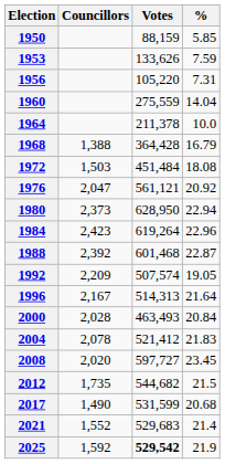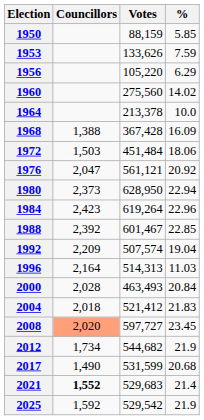1956 | %: 7.31 -> 6.29
1960 | Votes: 275,559 -> 275,560
1960 | %: 14.04 -> 14.02
1964 | Votes: 211,378 -> 213,378
1968 | Votes: 364,428 -> 367,428
1968 | %: 16.79 -> 16.09
1972 | %: 18.08 -> 18.06
1988 | Votes: 601,468 -> 601,467
1988 | %: 22.87 -> 22.85
1992 | %: 19.05 -> 19.04
1996 | Councillors: 2,167 -> 2,164
1996 | %: 21.64 -> 11.03
2004 | Councillors: 2,078 -> 2,018
2008 | Councillors: no background -> lightsalmon background
2012 | Councillors: 1,735 -> 1,734
2012 | %: 21.5 -> 21.9
2021 | Councillors: normal -> bold
2025 | Votes: bold -> normal
